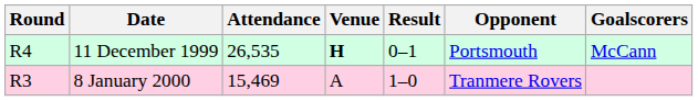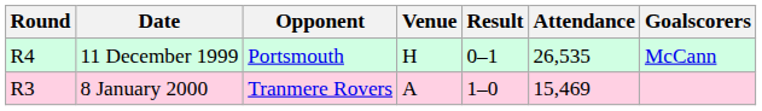columns swapped: Opponent <-> Attendance
11 December 1999 | Venue: bold -> normal
